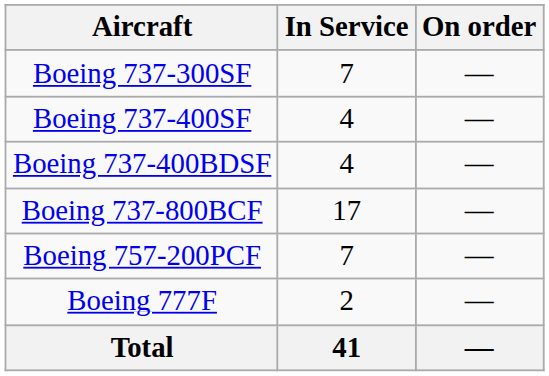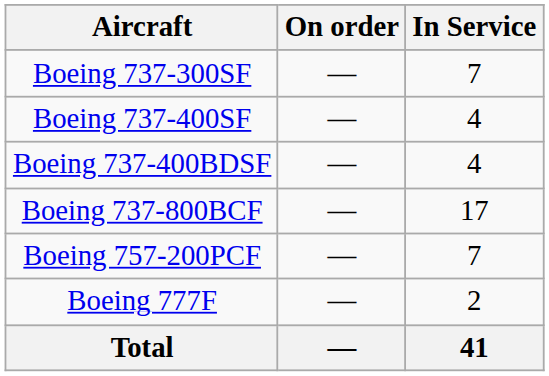columns swapped: In Service <-> On order
